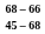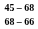rows swapped: 45 – 68 <-> 68 – 66
